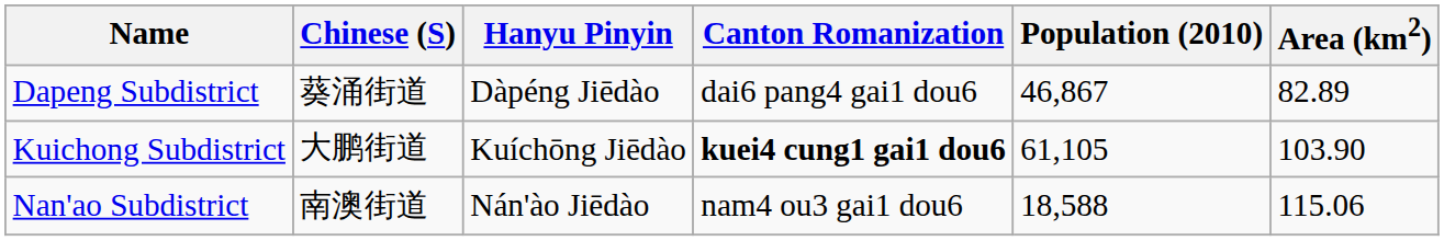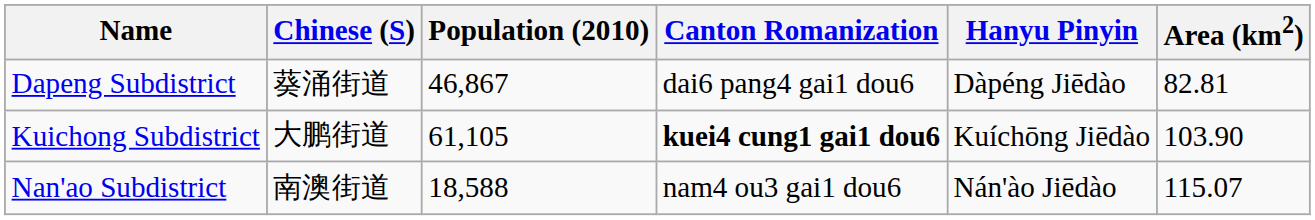columns swapped: Hanyu Pinyin <-> Population (2010)
Dapeng Subdistrict | Area (km2): 82.89 -> 82.81
Nan'ao Subdistrict | Area (km2): 115.06 -> 115.07
